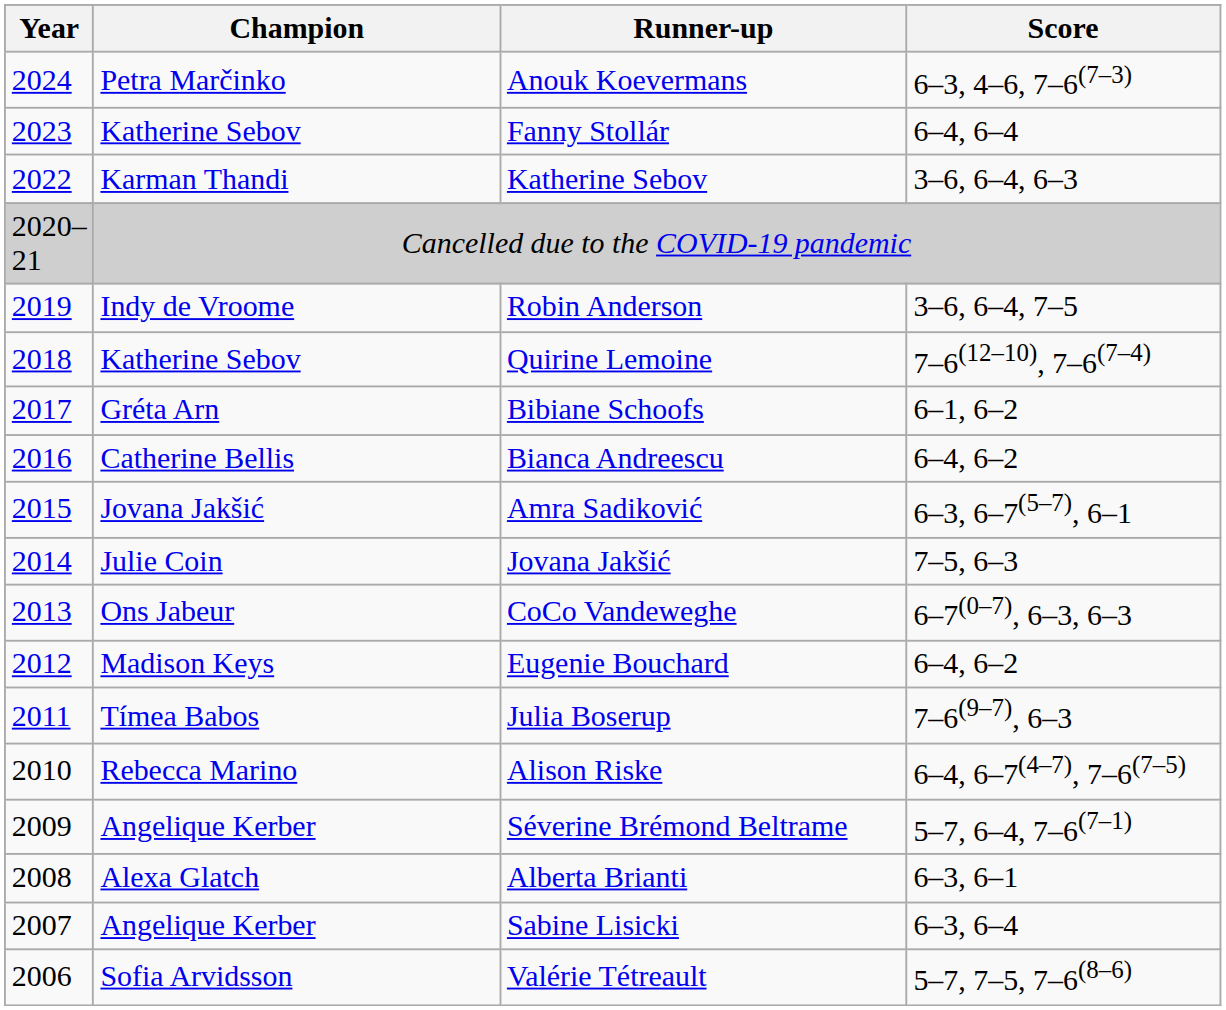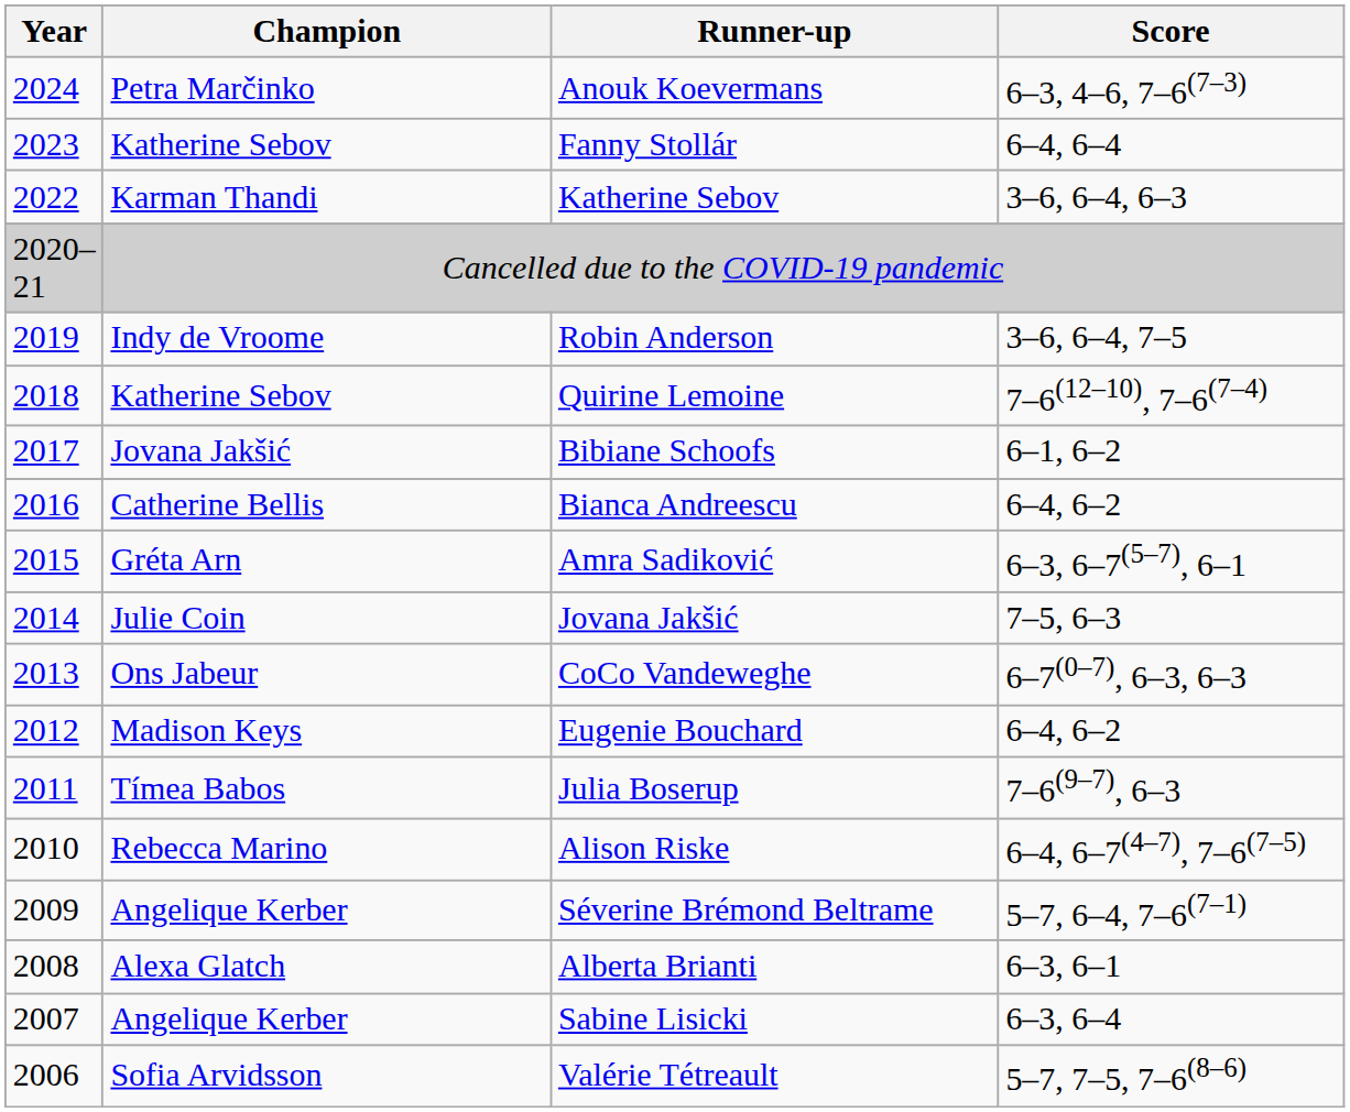Bibiane Schoofs | Champion: Gréta Arn -> Jovana Jakšić
Amra Sadiković | Champion: Jovana Jakšić -> Gréta Arn
